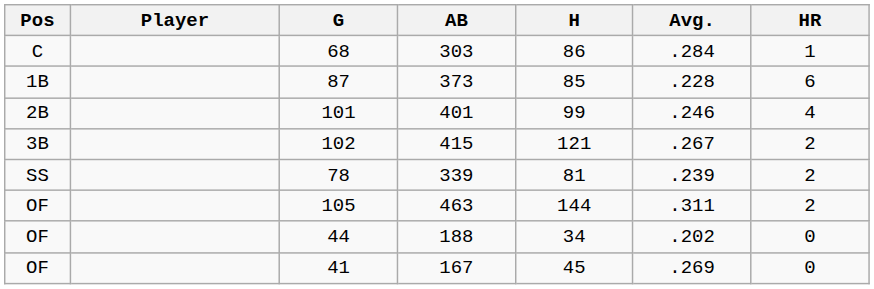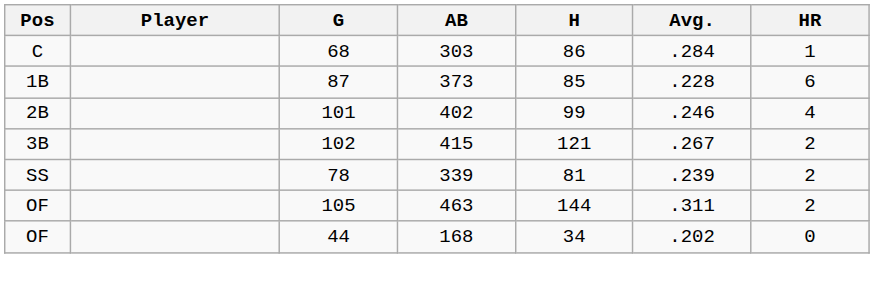101 | AB: 401 -> 402
44 | AB: 188 -> 168
- row: OF | 41 | 167 | 45 | .269 | 0
